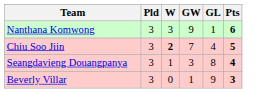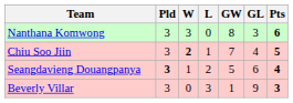+ column: L | 0 | 1 | 2 | 3
Nanthana Komwong | GW: 9 -> 8
Nanthana Komwong | GL: 1 -> 3
Seangdavieng Douangpanya | Pld: normal -> bold
Seangdavieng Douangpanya | GW: 3 -> 5
Seangdavieng Douangpanya | GL: 8 -> 6
